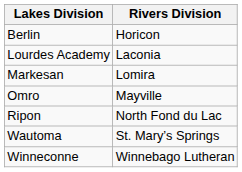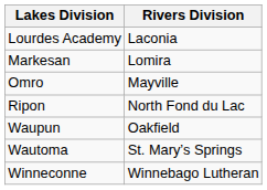- row: Berlin | Horicon
+ row: Waupun | Oakfield
